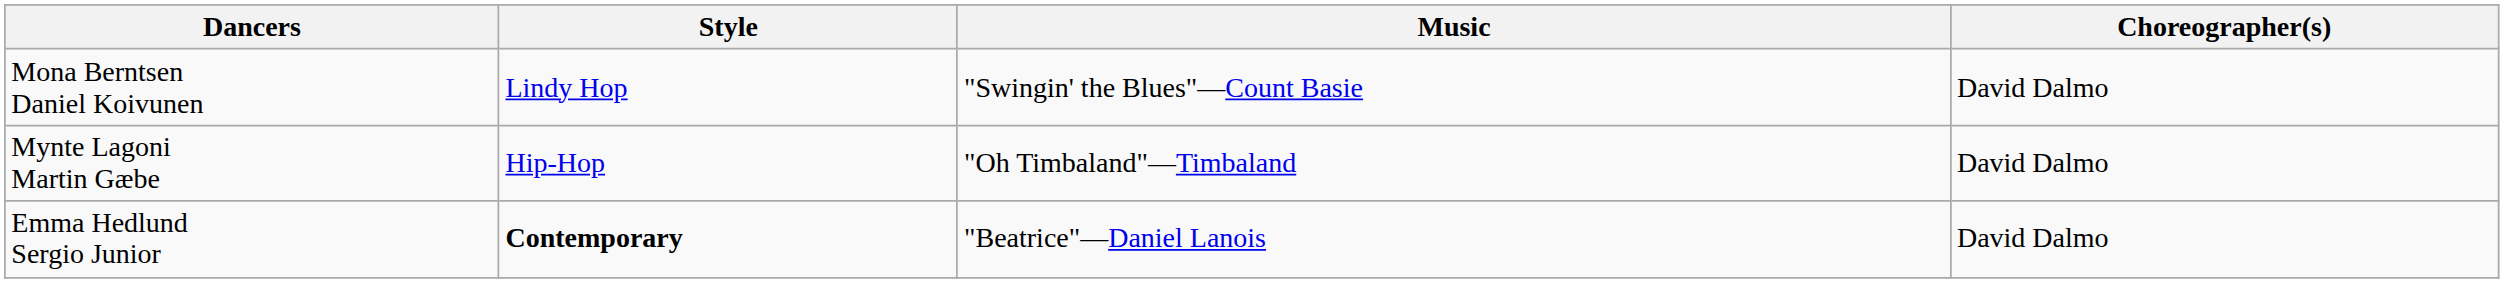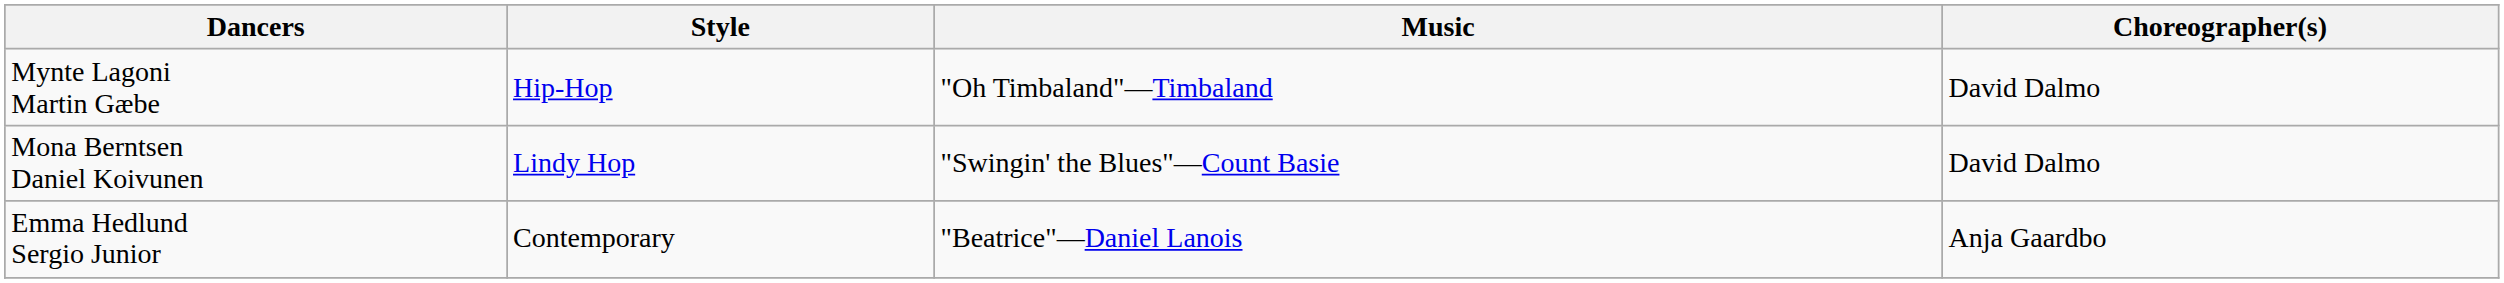rows swapped: Mynte Lagoni Martin Gæbe <-> Mona Berntsen Daniel Koivunen
Emma Hedlund Sergio Junior | Style: bold -> normal
Emma Hedlund Sergio Junior | Choreographer(s): David Dalmo -> Anja Gaardbo
